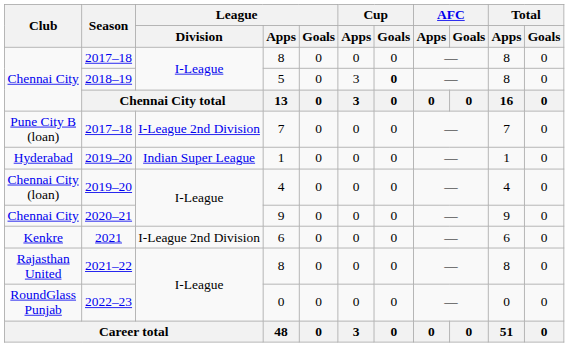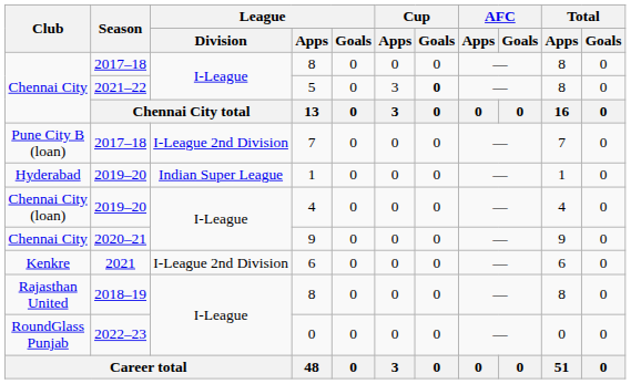5 | Season: 2018–19 -> 2021–22
Rajasthan United / 8 | Season: 2021–22 -> 2018–19
